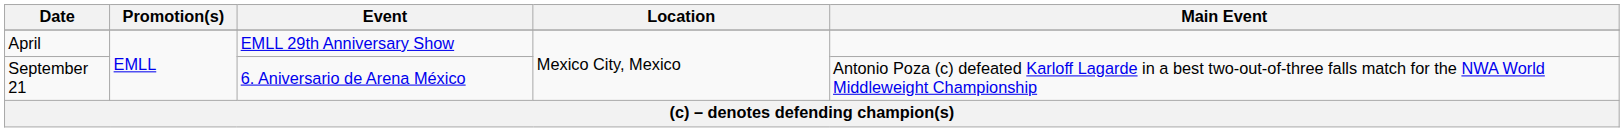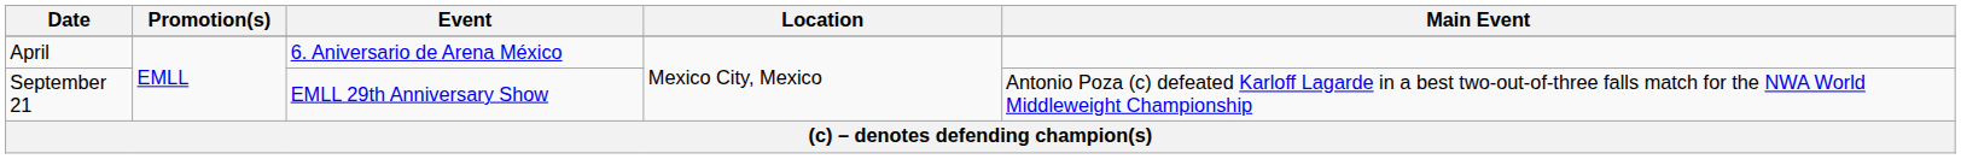April | Event: EMLL 29th Anniversary Show -> 6. Aniversario de Arena México
September 21 | Event: 6. Aniversario de Arena México -> EMLL 29th Anniversary Show
